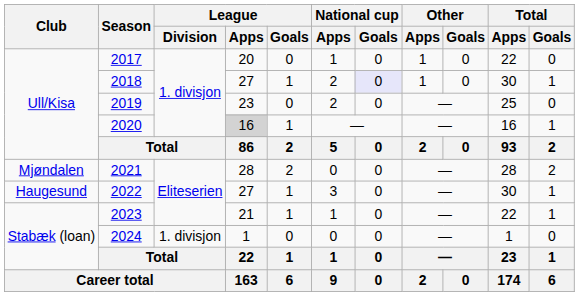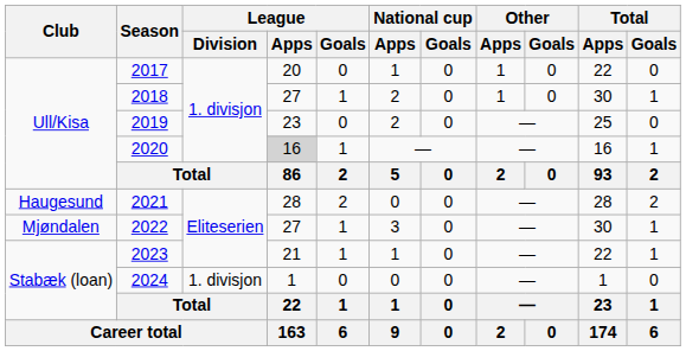2018 | National cup / Goals: lavender background -> no background
2021 | Club: Mjøndalen -> Haugesund
2022 | Club: Haugesund -> Mjøndalen
